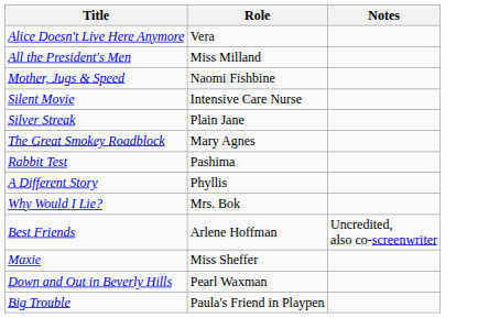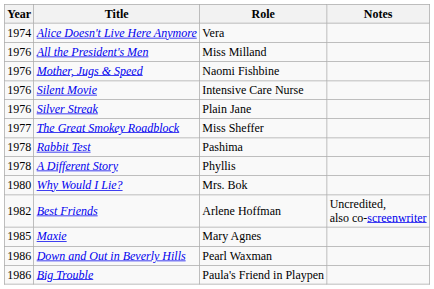+ column: Year | 1974 | 1976 | 1976 | 1976 | 1976 | 1977 | 1978 | 1978 | 1980 | 1982 | 1985 | 1986 | 1986
The Great Smokey Roadblock | Role: Mary Agnes -> Miss Sheffer
Maxie | Role: Miss Sheffer -> Mary Agnes
